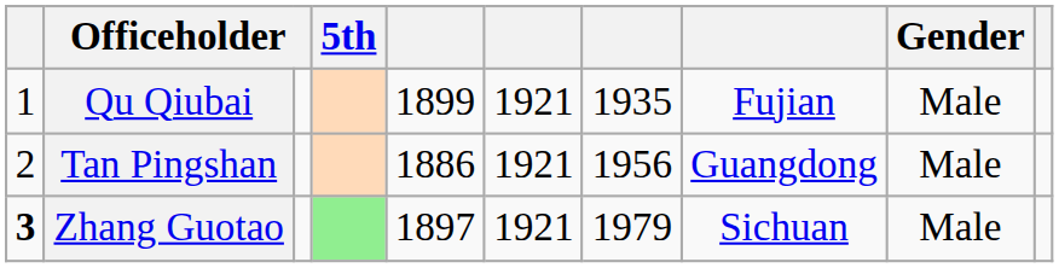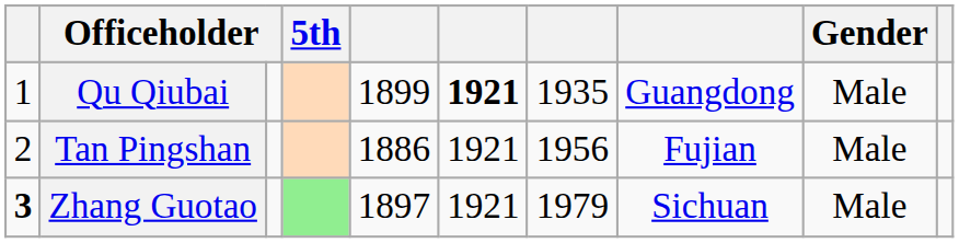Qu Qiubai | column 6: normal -> bold
Qu Qiubai | column 8: Fujian -> Guangdong
Tan Pingshan | column 8: Guangdong -> Fujian
